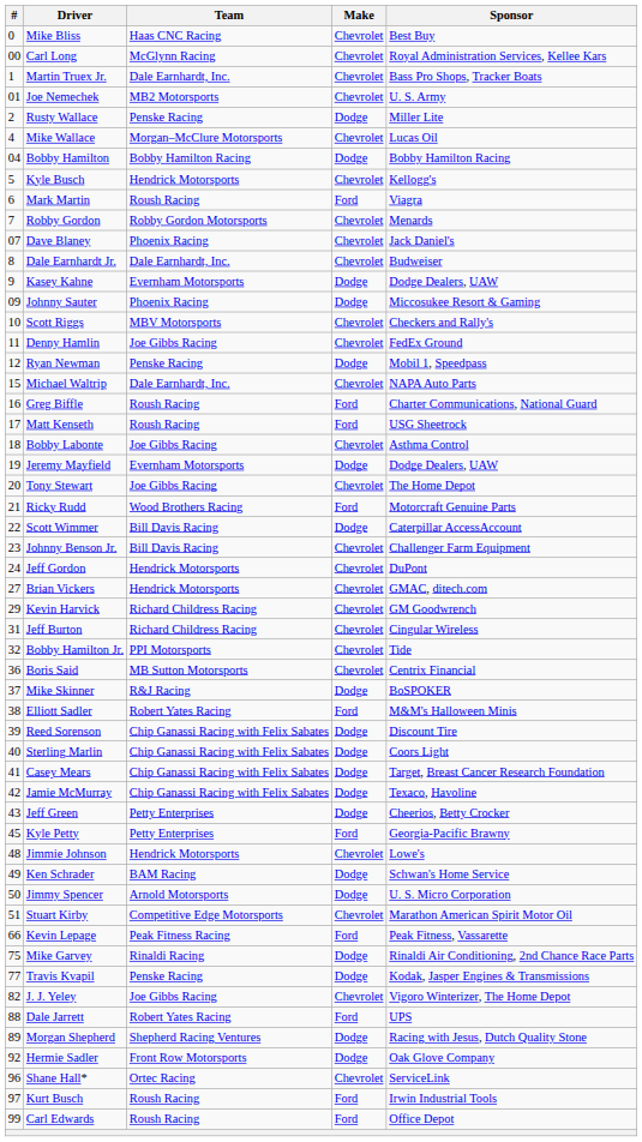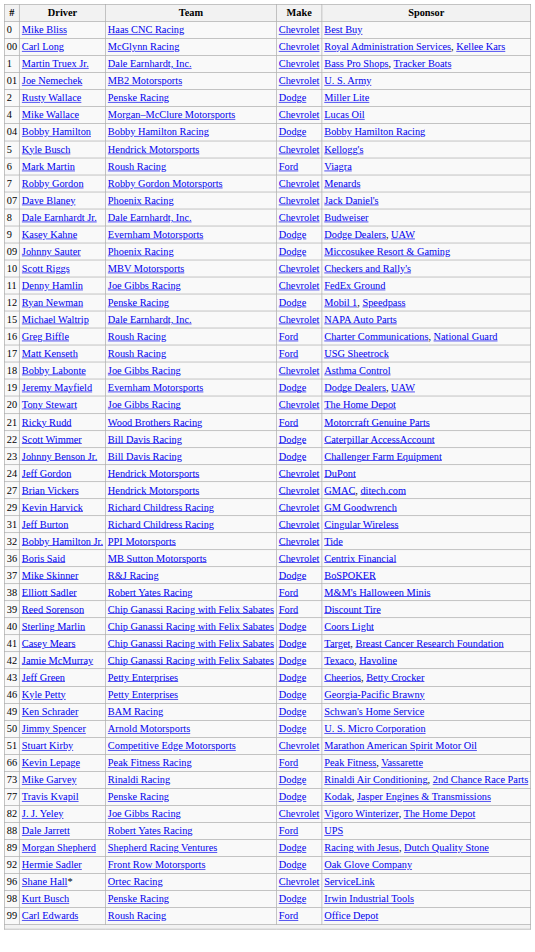Johnny Benson Jr. | Make: Chevrolet -> Dodge
Reed Sorenson | Make: Dodge -> Ford
Kyle Petty | #: 45 -> 46
Kyle Petty | Make: Ford -> Dodge
- row: 48 | Jimmie Johnson | Hendrick Motorsports | Chevrolet | Lowe's
Mike Garvey | #: 75 -> 73
Kurt Busch | #: 97 -> 98
Kurt Busch | Team: Roush Racing -> Penske Racing
Kurt Busch | Make: Ford -> Dodge
